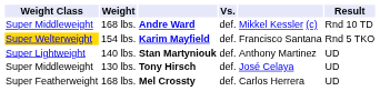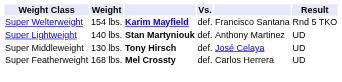- row: Super Middleweight | 168 lbs. | Andre Ward | def. | Mikkel Kessler (c) | Rnd 10 TD
Karim Mayfield | Weight Class: gold background -> no background
